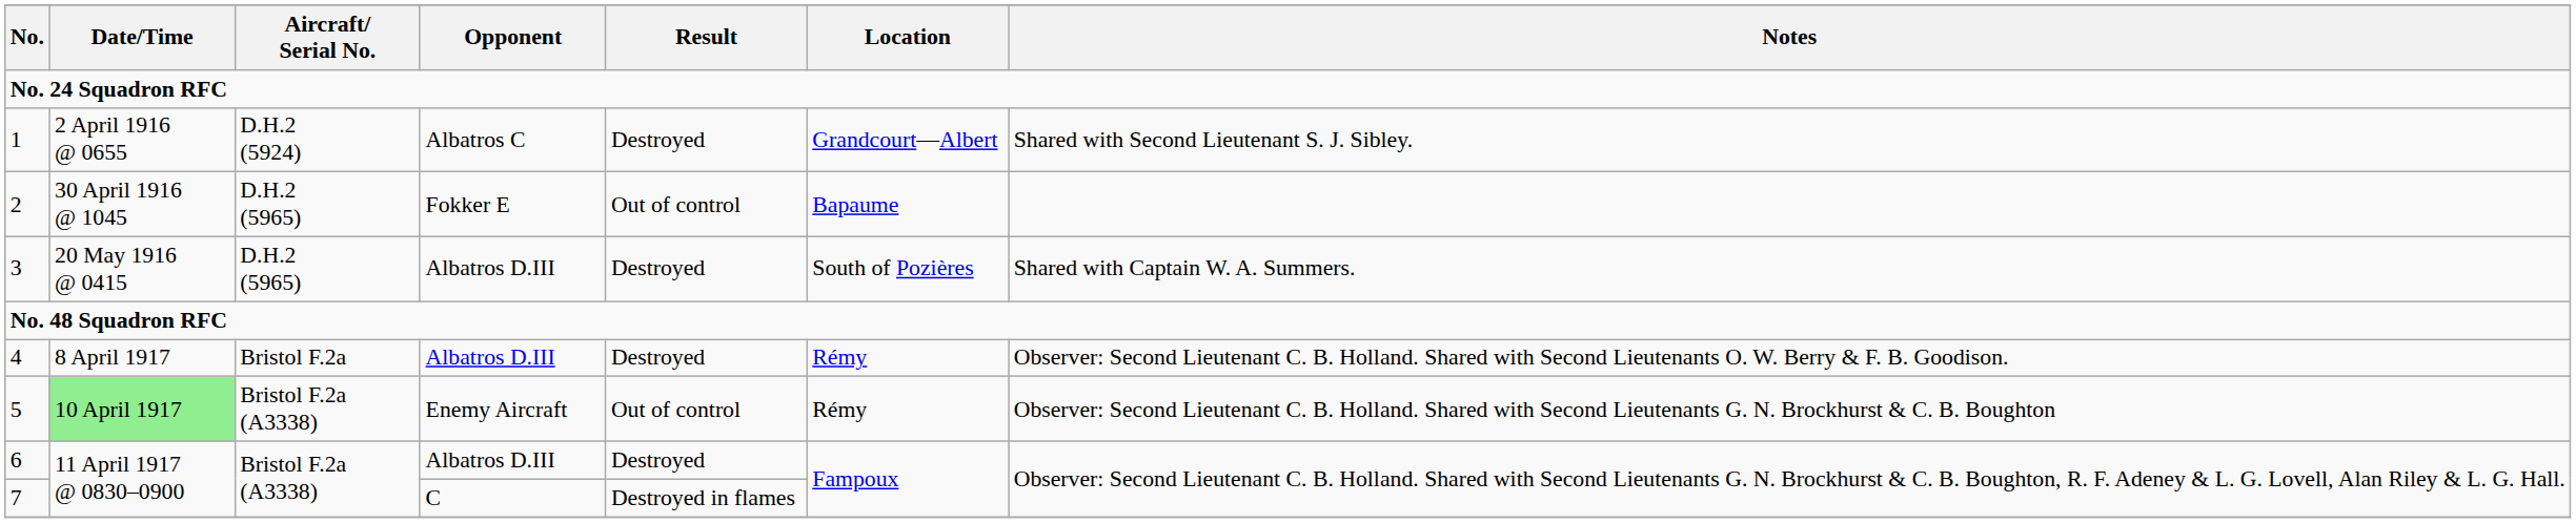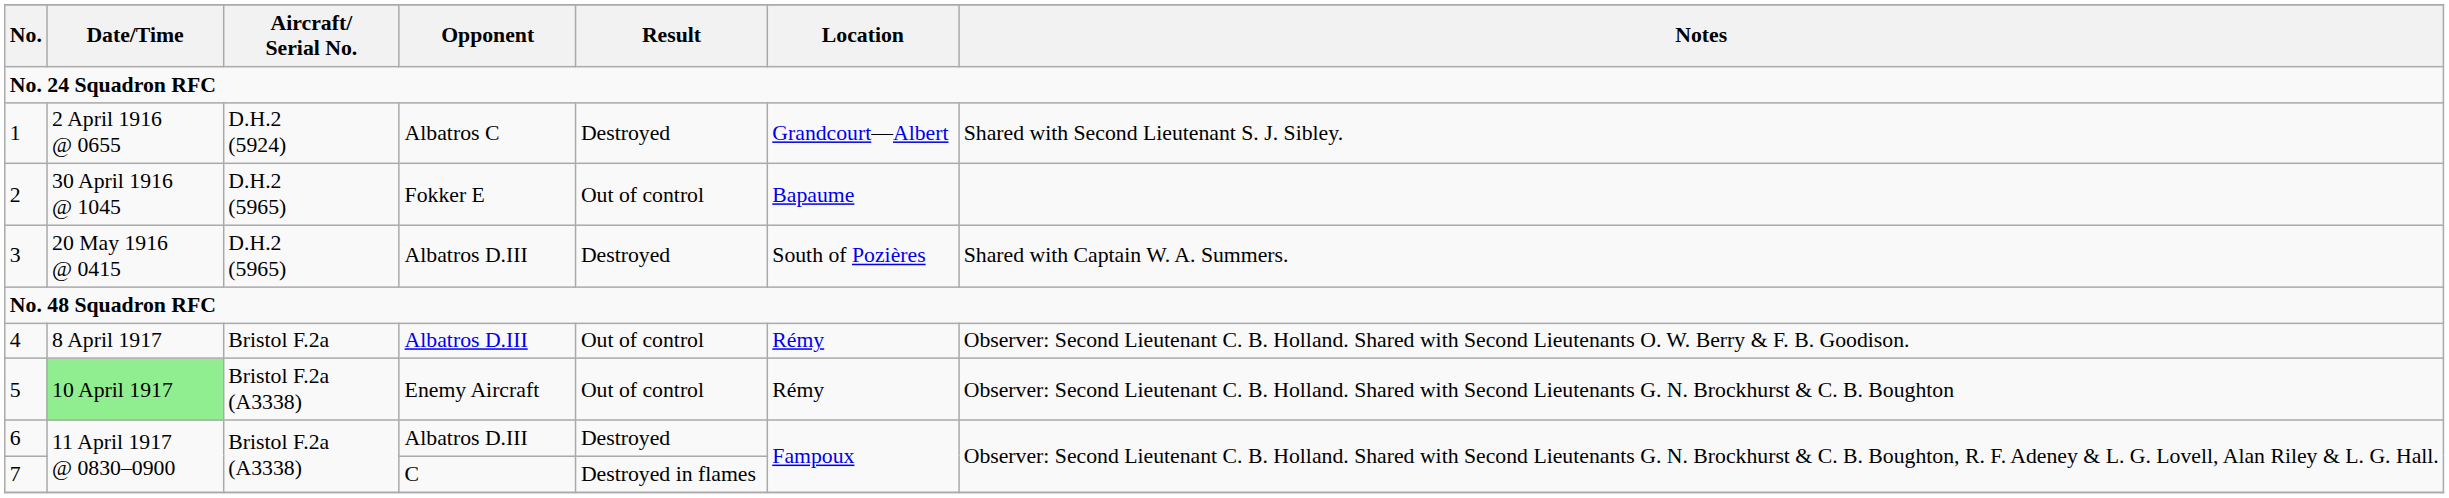4 | Result: Destroyed -> Out of control
